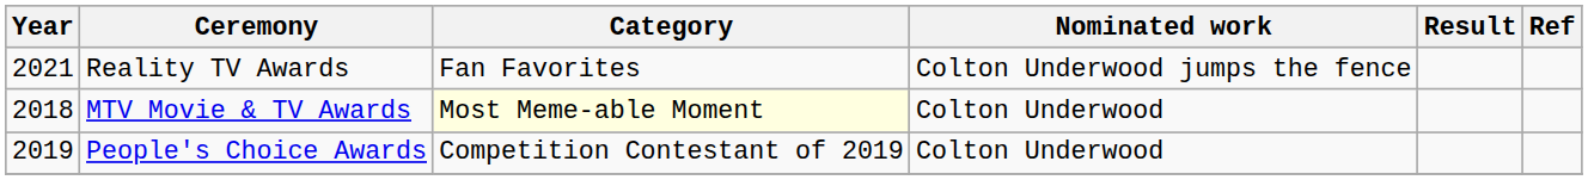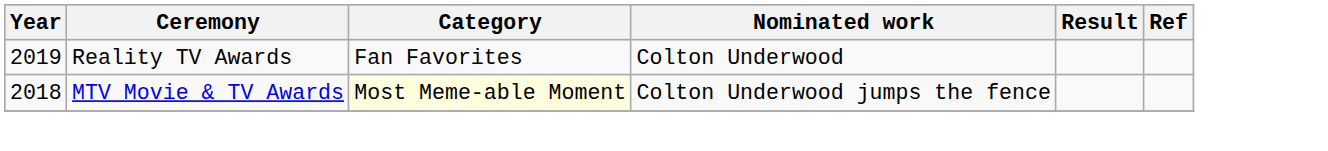Reality TV Awards | Year: 2021 -> 2019
Reality TV Awards | Nominated work: Colton Underwood jumps the fence -> Colton Underwood
MTV Movie & TV Awards | Nominated work: Colton Underwood -> Colton Underwood jumps the fence
- row: 2019 | People's Choice Awards | Competition Contestant of 2019 | Colton Underwood
